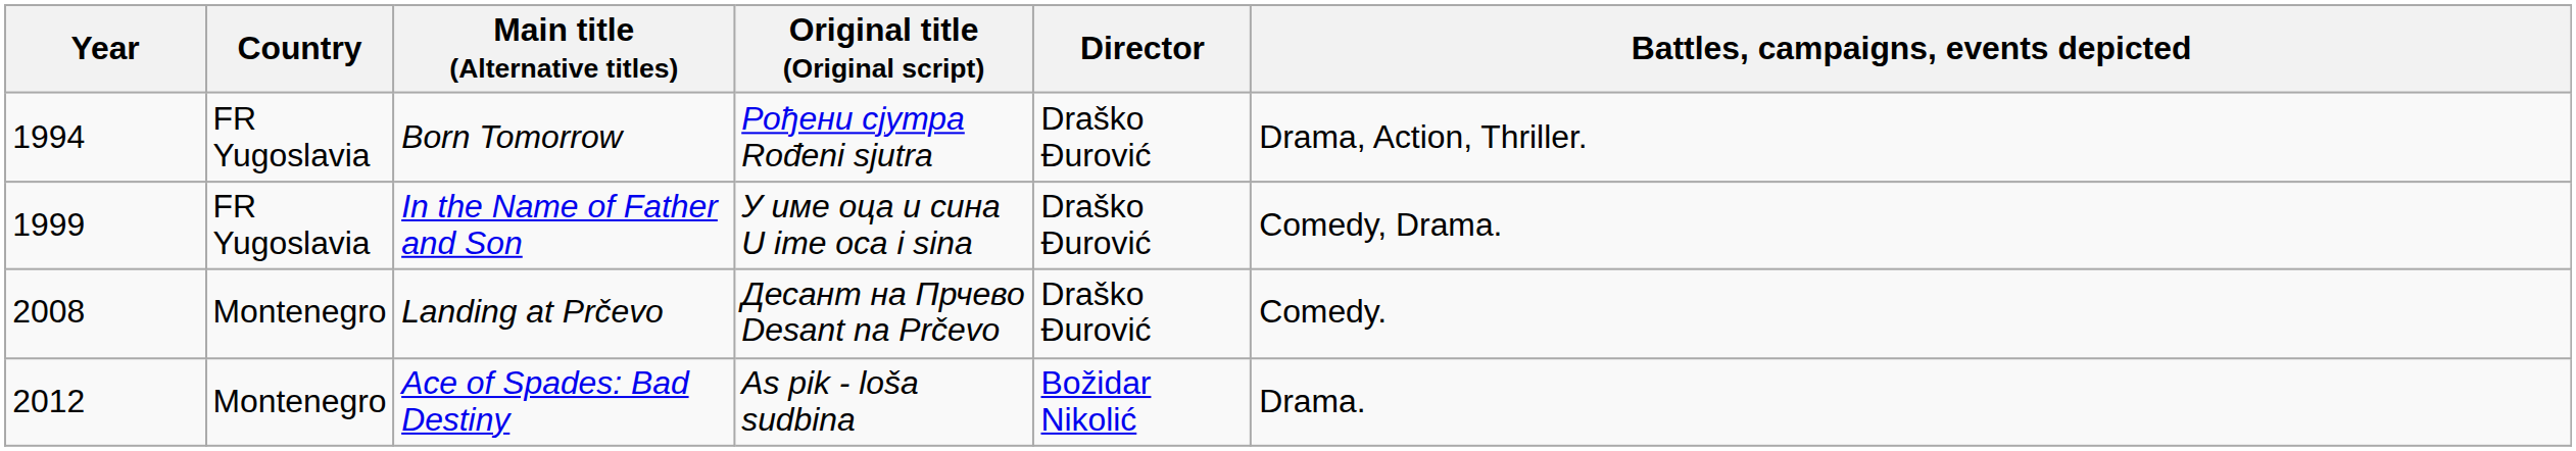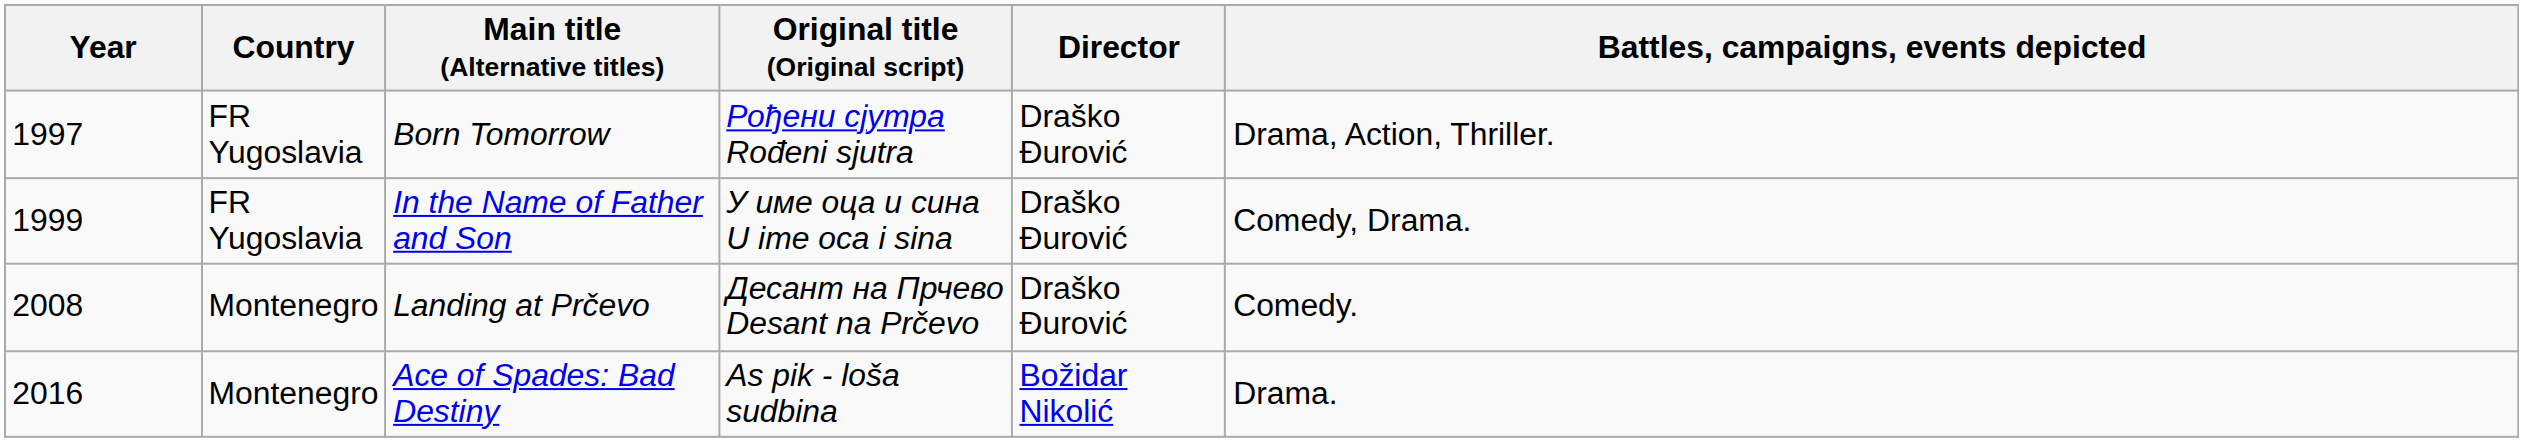Born Tomorrow | Year: 1994 -> 1997
Ace of Spades: Bad Destiny | Year: 2012 -> 2016
